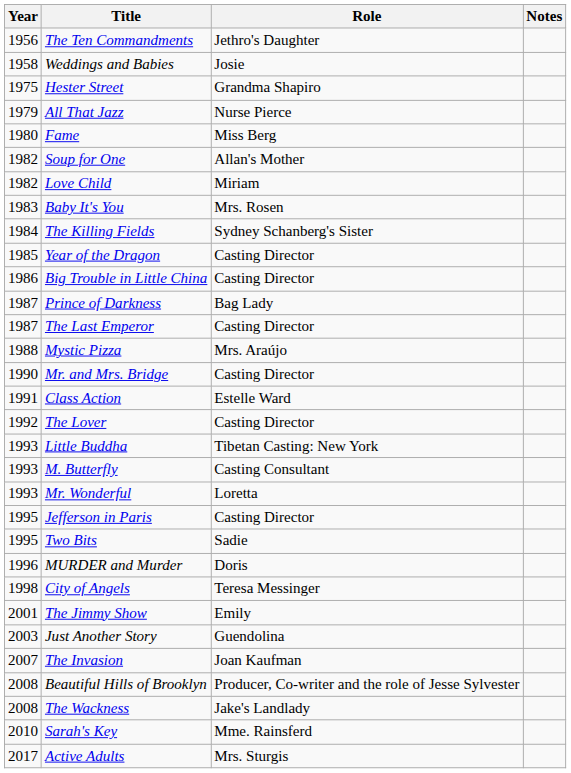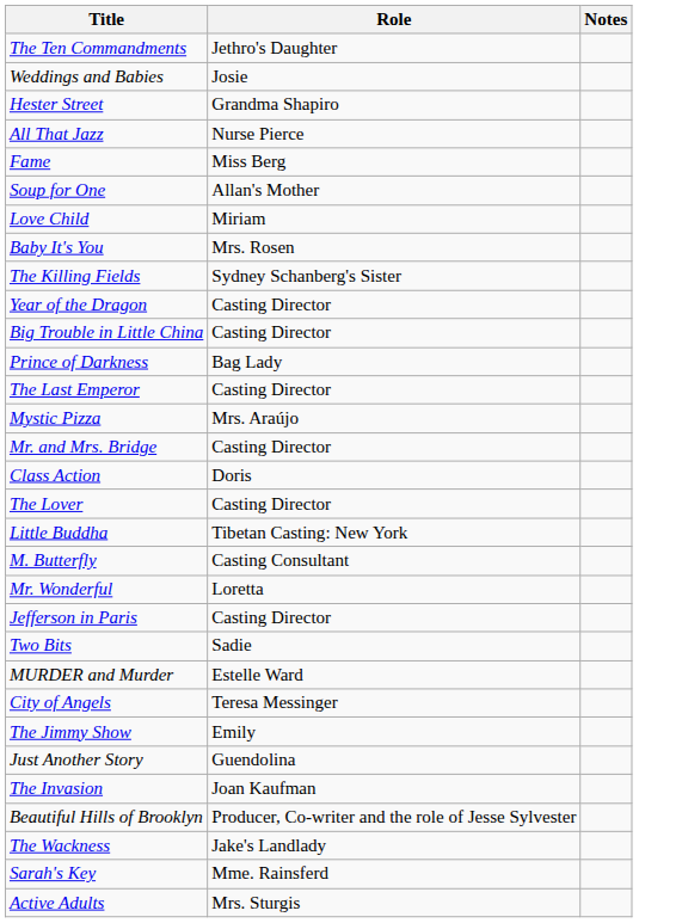- column: Year | 1956 | 1958 | 1975 | 1979 | 1980 | 1982 | 1982 | 1983 | 1984 | 1985 | 1986 | 1987 | 1987 | 1988 | 1990 | 1991 | 1992 | 1993 | 1993 | 1993 | 1995 | 1995 | 1996 | 1998 | 2001 | 2003 | 2007 | 2008 | 2008 | 2010 | 2017
Class Action | Role: Estelle Ward -> Doris
MURDER and Murder | Role: Doris -> Estelle Ward
